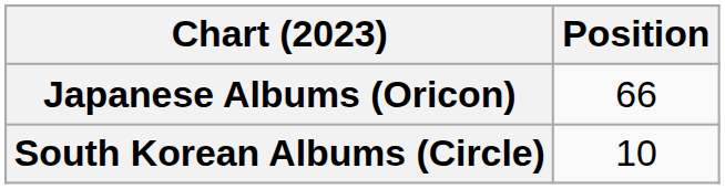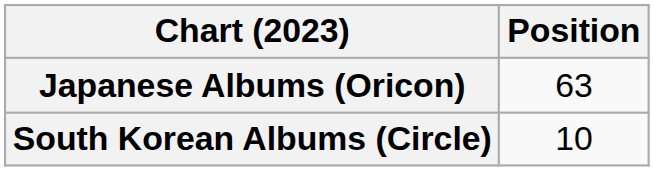Japanese Albums (Oricon) | Position: 66 -> 63
